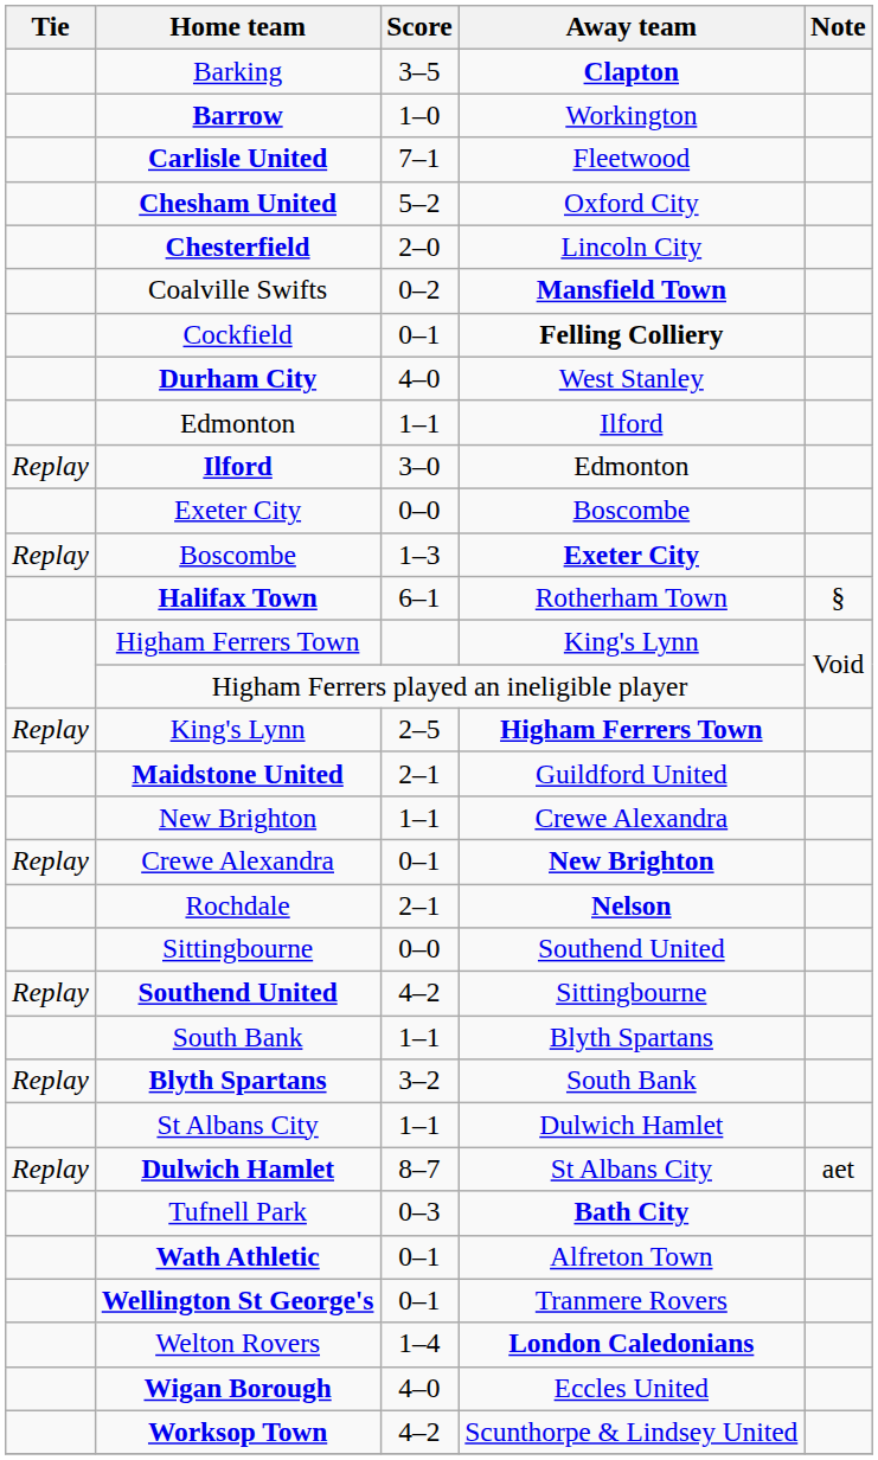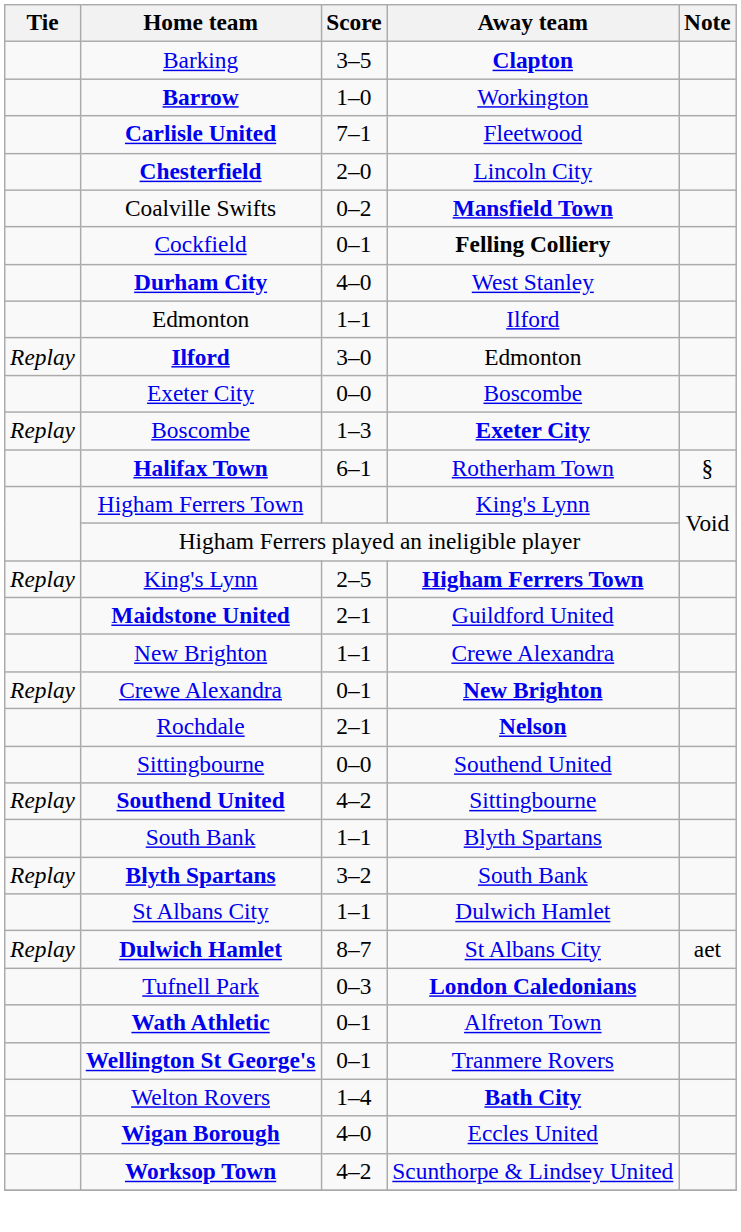- row: Chesham United | 5–2 | Oxford City
Tufnell Park | Away team: Bath City -> London Caledonians
Welton Rovers | Away team: London Caledonians -> Bath City
